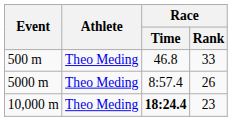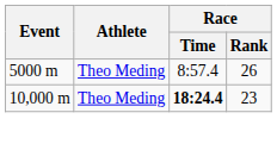- row: 500 m | Theo Meding | 46.8 | 33
